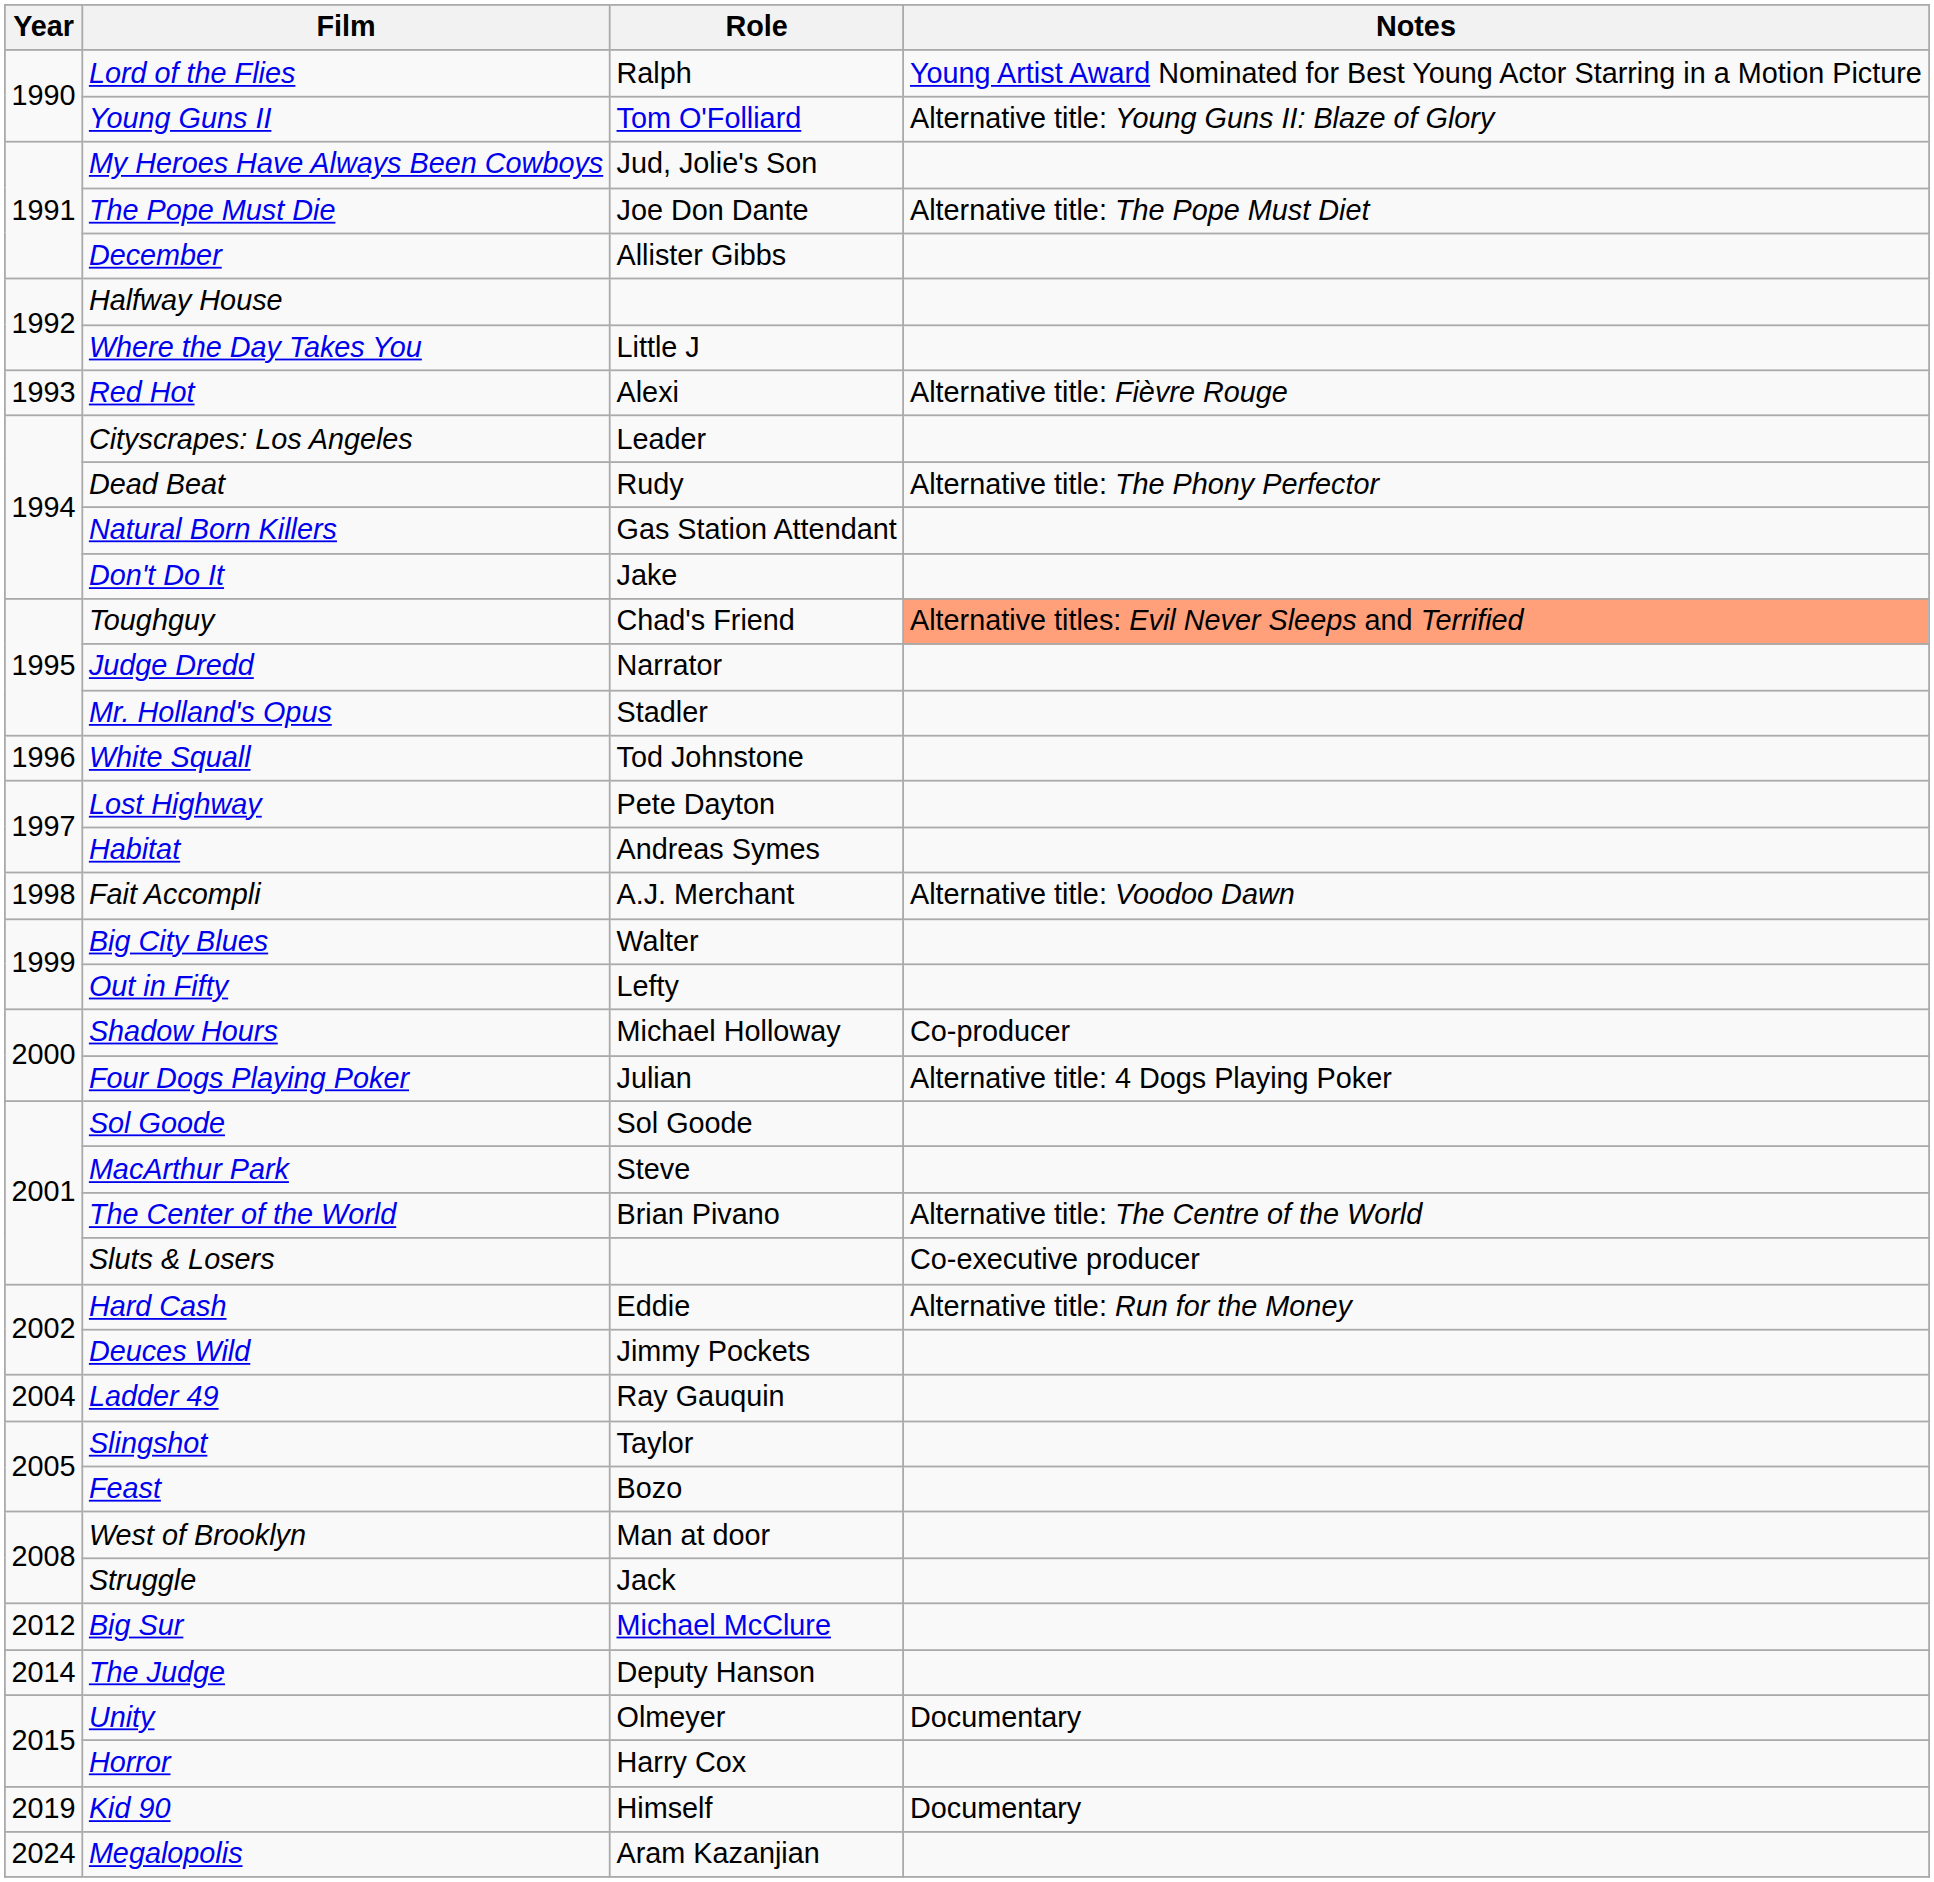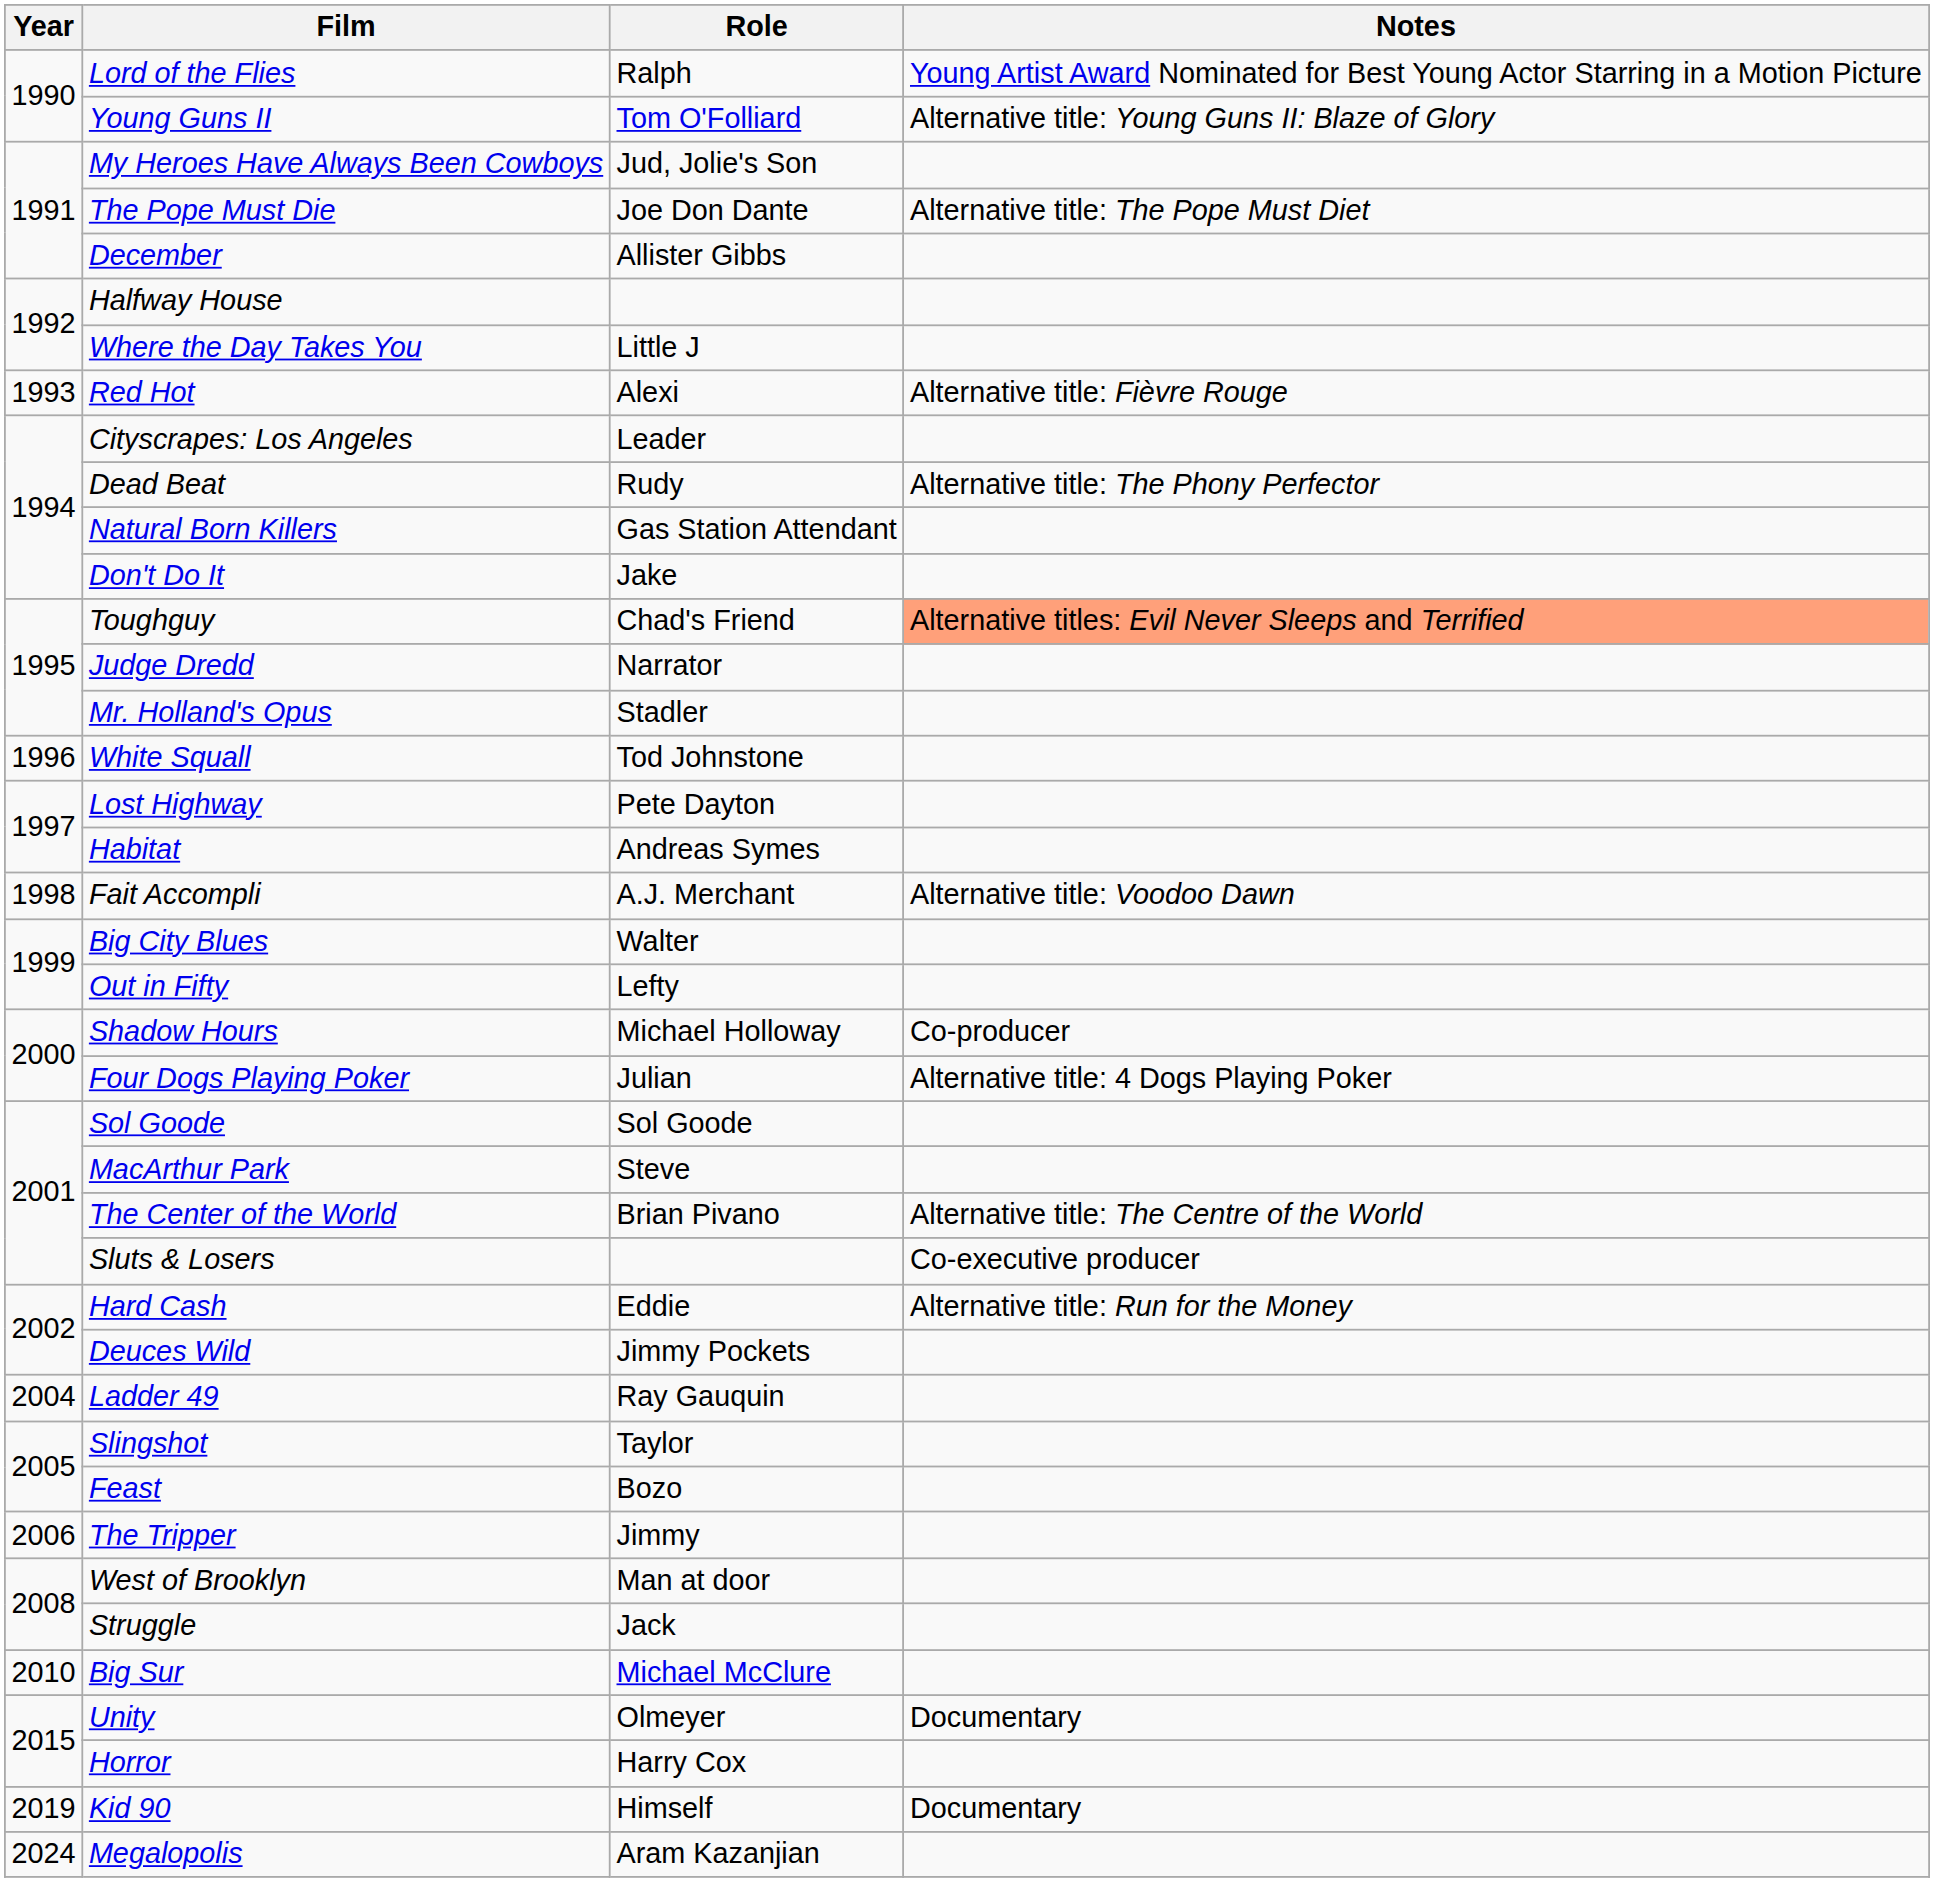+ row: 2006 | The Tripper | Jimmy
Big Sur | Year: 2012 -> 2010
- row: 2014 | The Judge | Deputy Hanson
